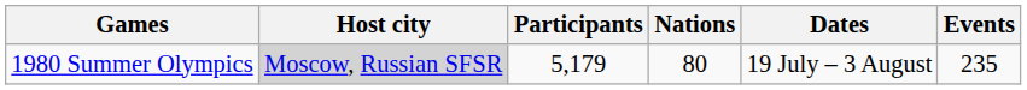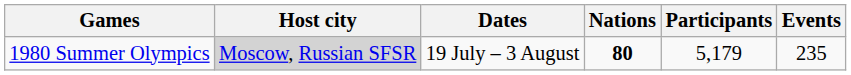columns swapped: Dates <-> Participants
1980 Summer Olympics | Nations: normal -> bold
